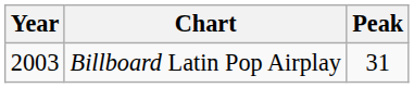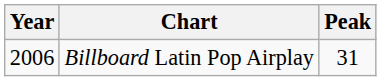Billboard Latin Pop Airplay | Year: 2003 -> 2006
